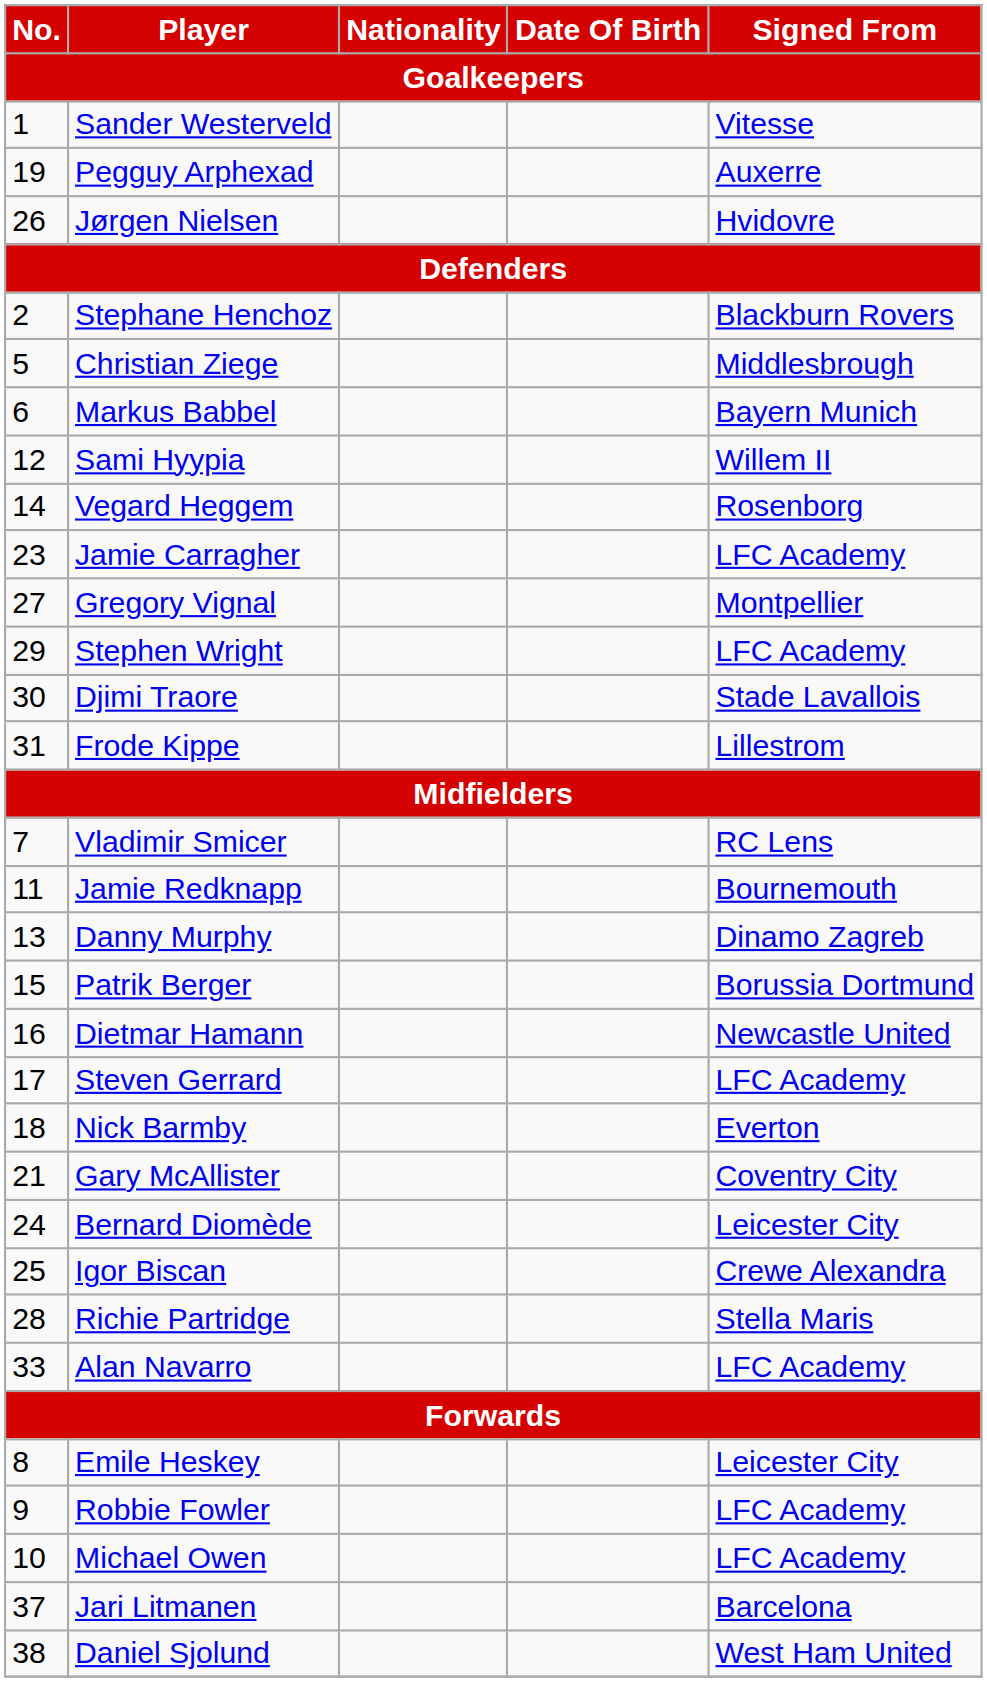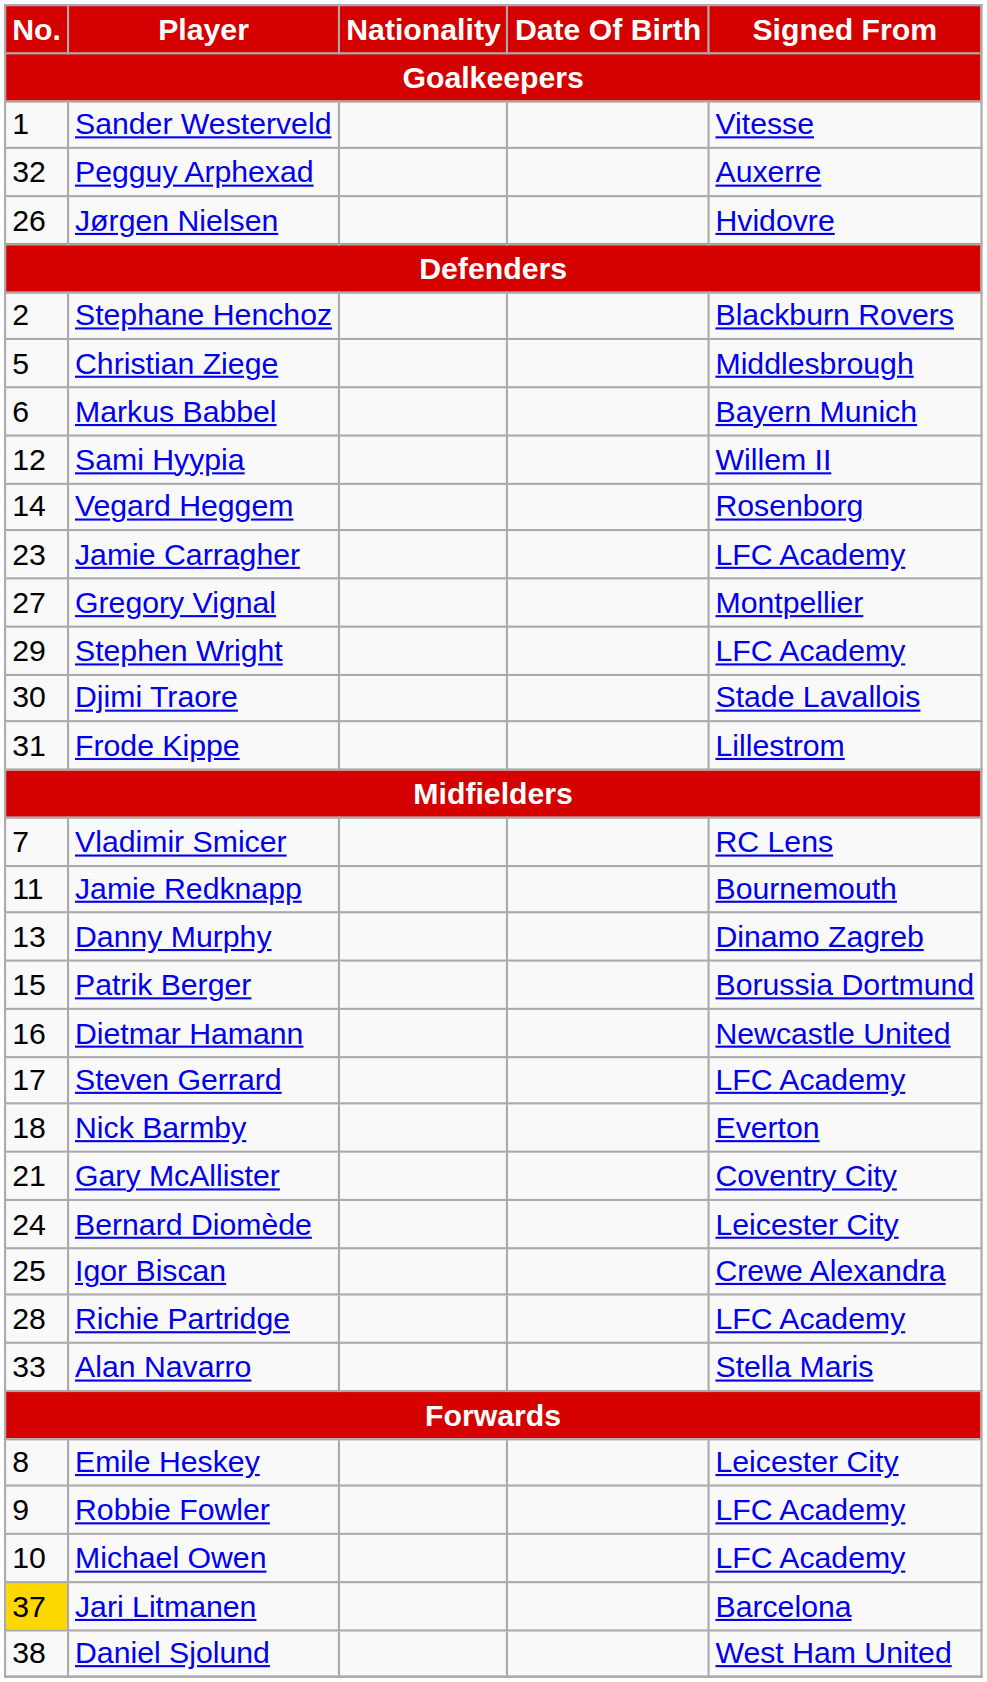Pegguy Arphexad | No.: 19 -> 32
Richie Partridge | Signed From: Stella Maris -> LFC Academy
Alan Navarro | Signed From: LFC Academy -> Stella Maris
Jari Litmanen | No.: no background -> gold background
